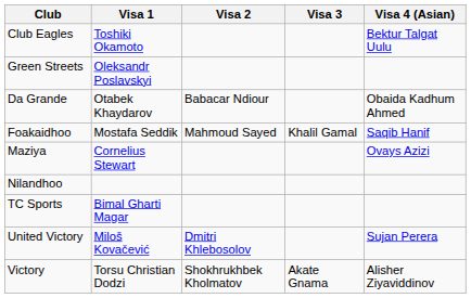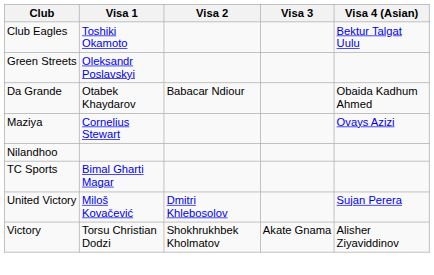- row: Foakaidhoo | Mostafa Seddik | Mahmoud Sayed | Khalil Gamal | Saqib Hanif
